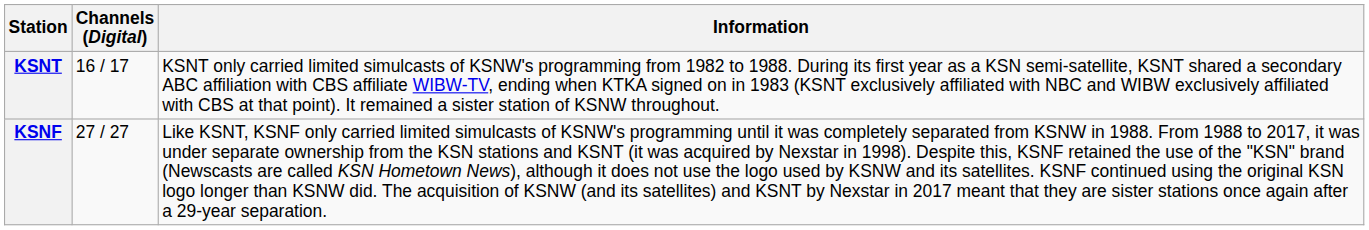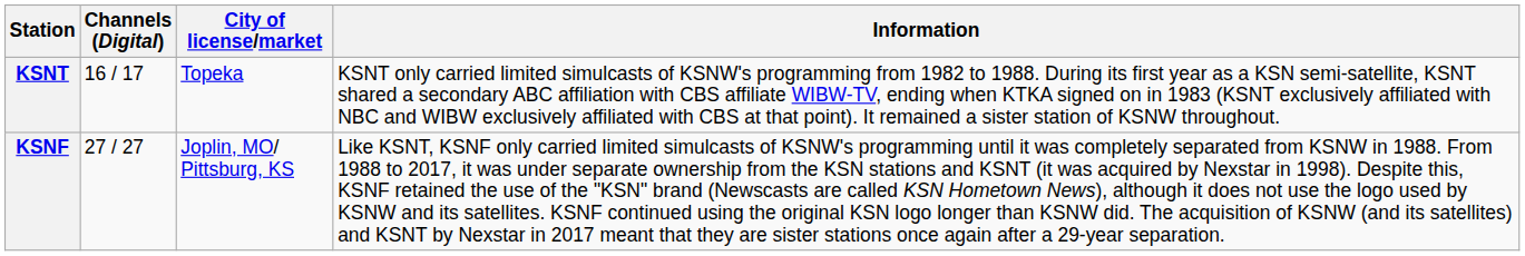+ column: City of license/market | Topeka | Joplin, MO/ Pittsburg, KS
